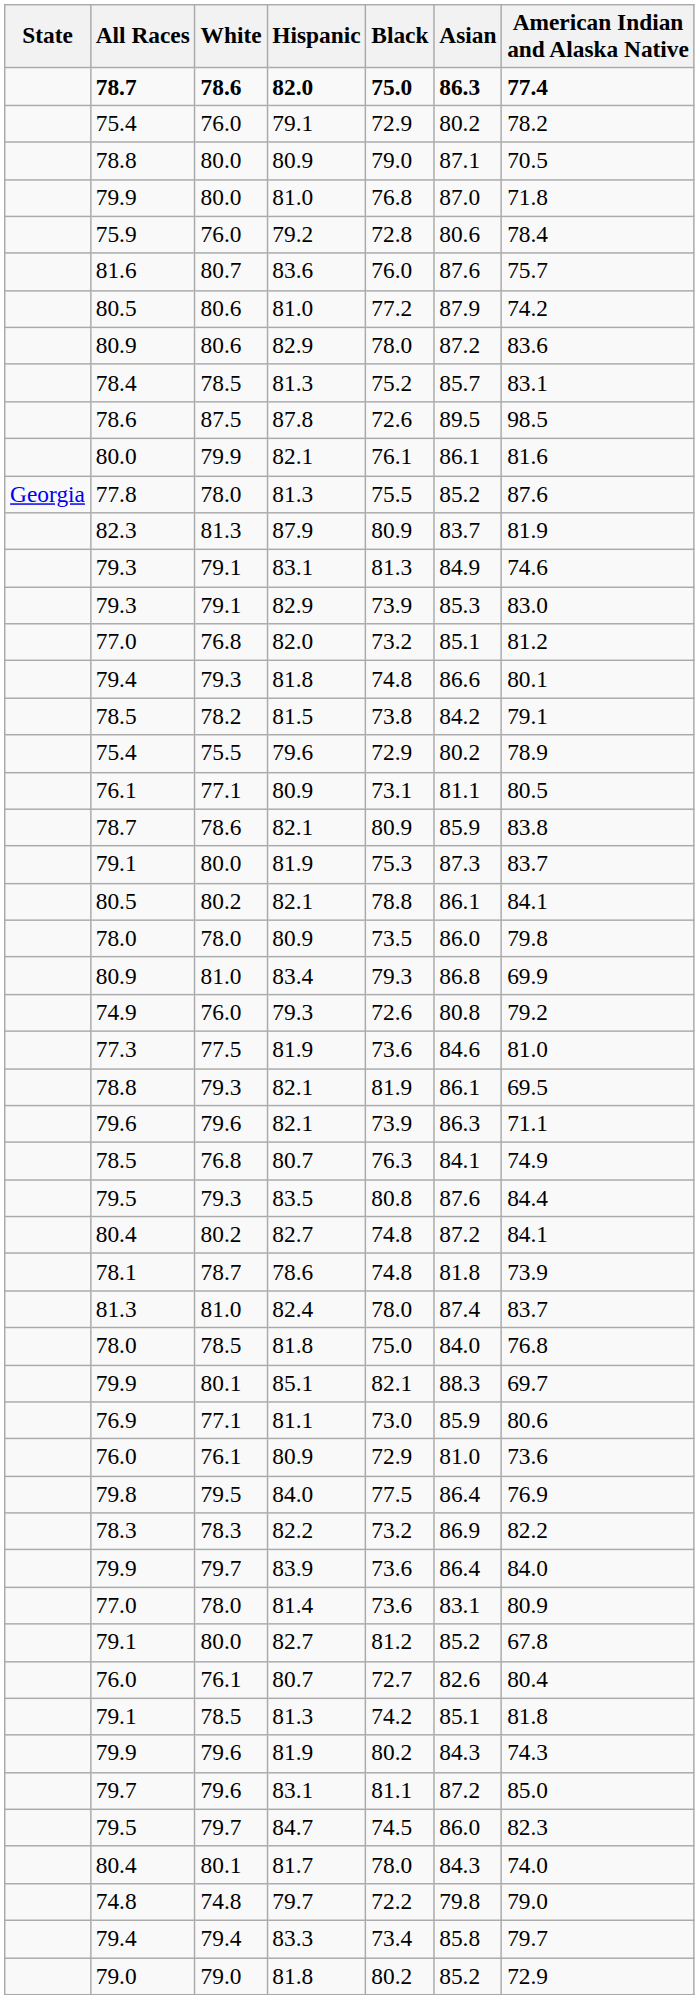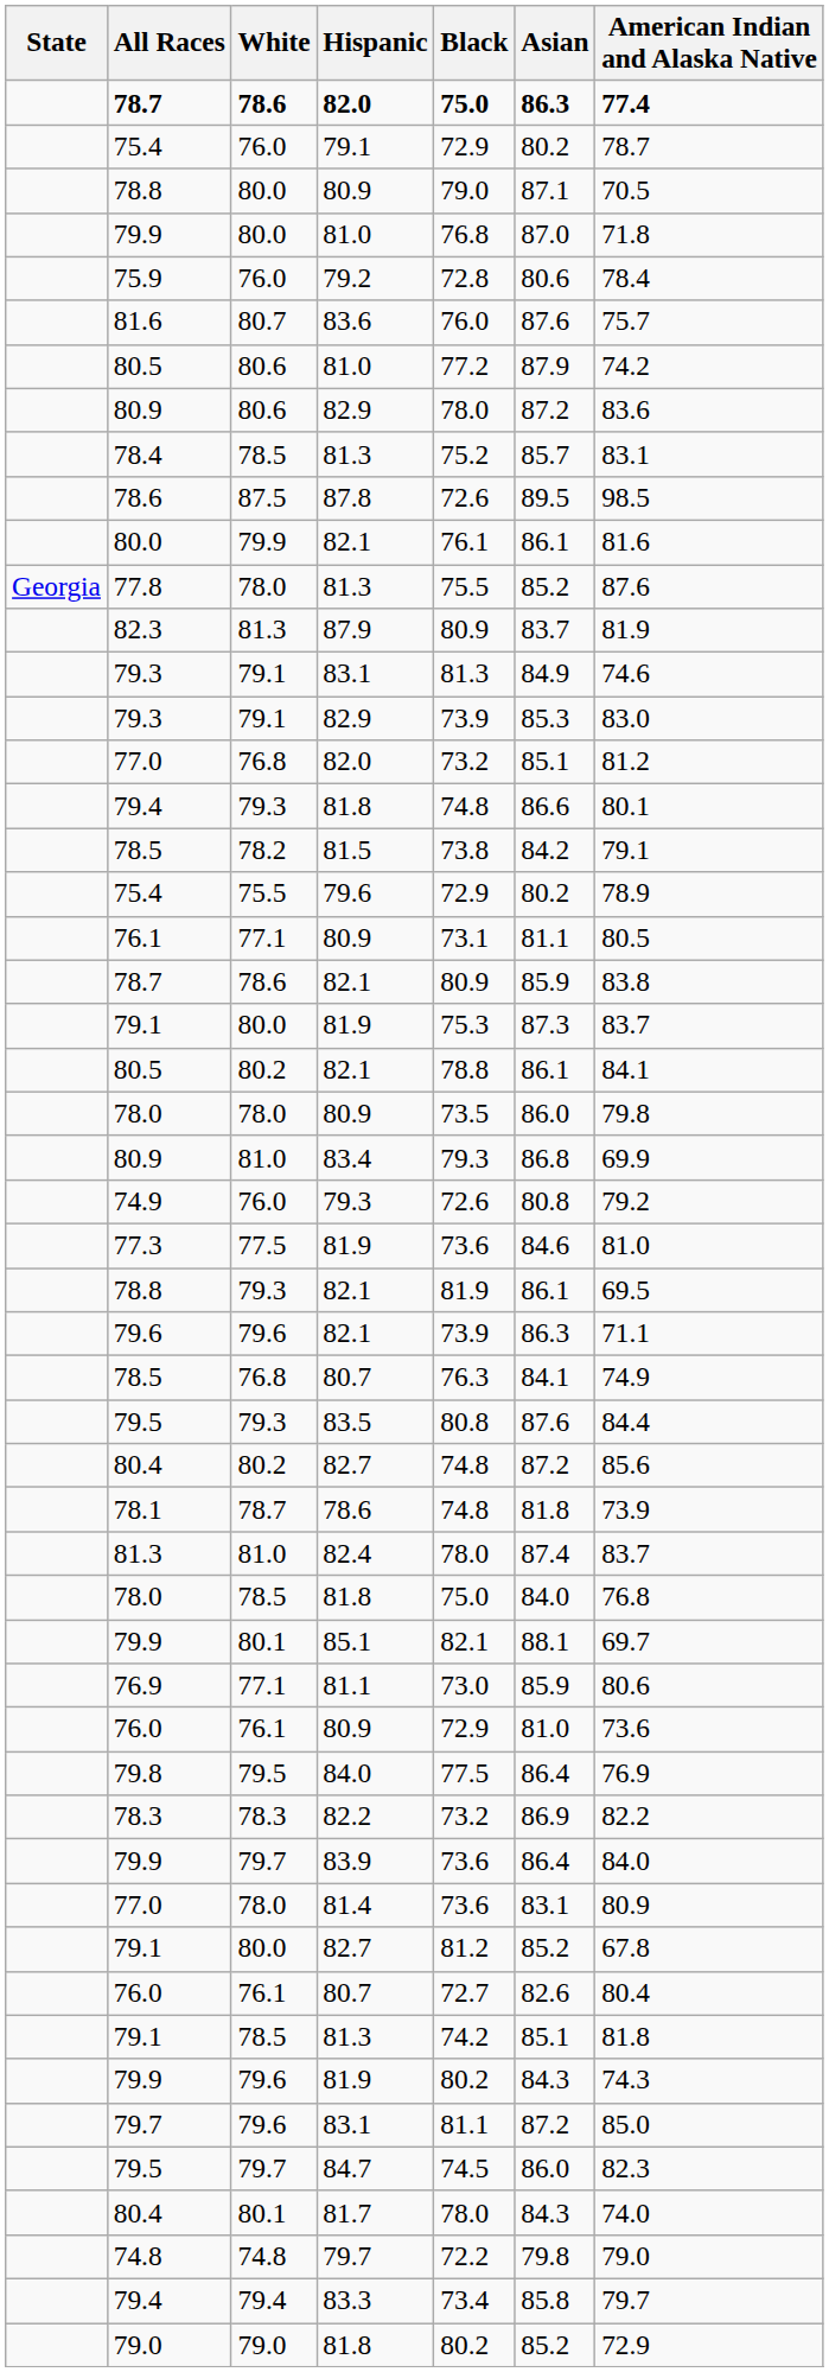75.4 / 79.1 | American Indian and Alaska Native: 78.2 -> 78.7
80.4 / 82.7 | American Indian and Alaska Native: 84.1 -> 85.6
79.9 / 85.1 | Asian: 88.3 -> 88.1
